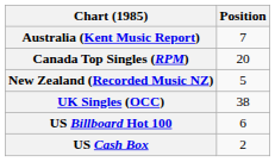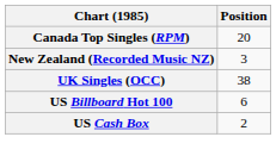- row: Australia (Kent Music Report) | 7
New Zealand (Recorded Music NZ) | Position: 5 -> 3
